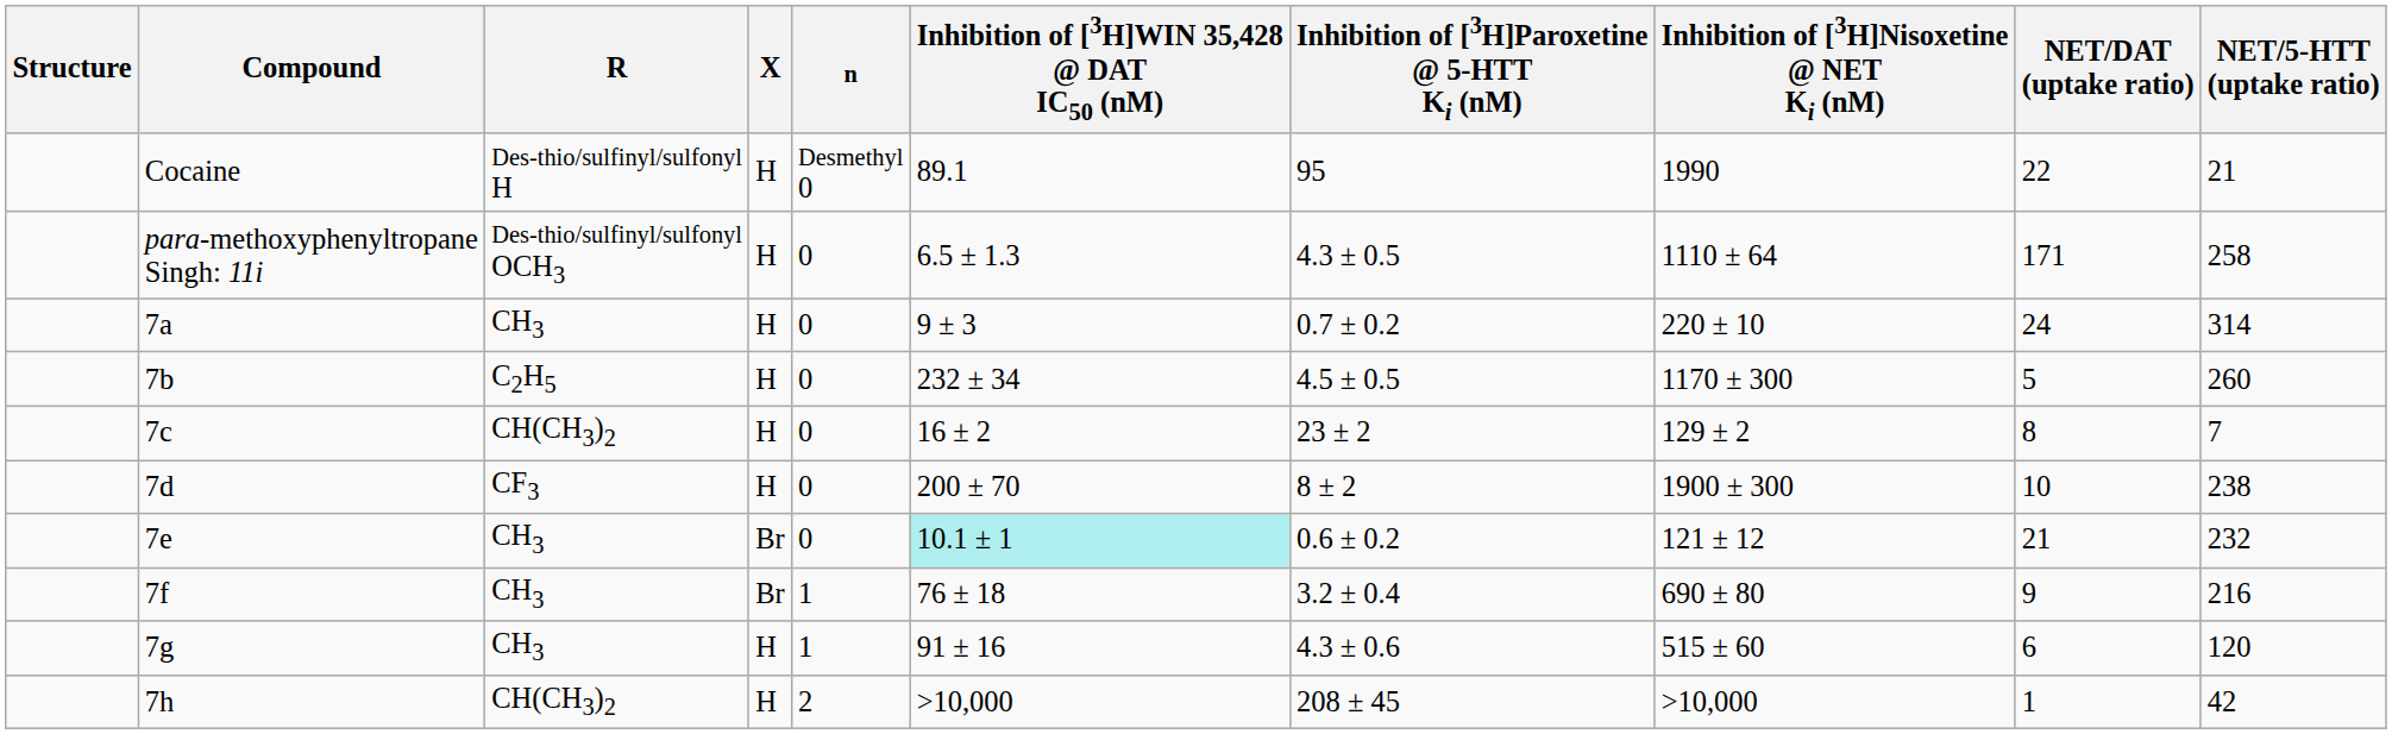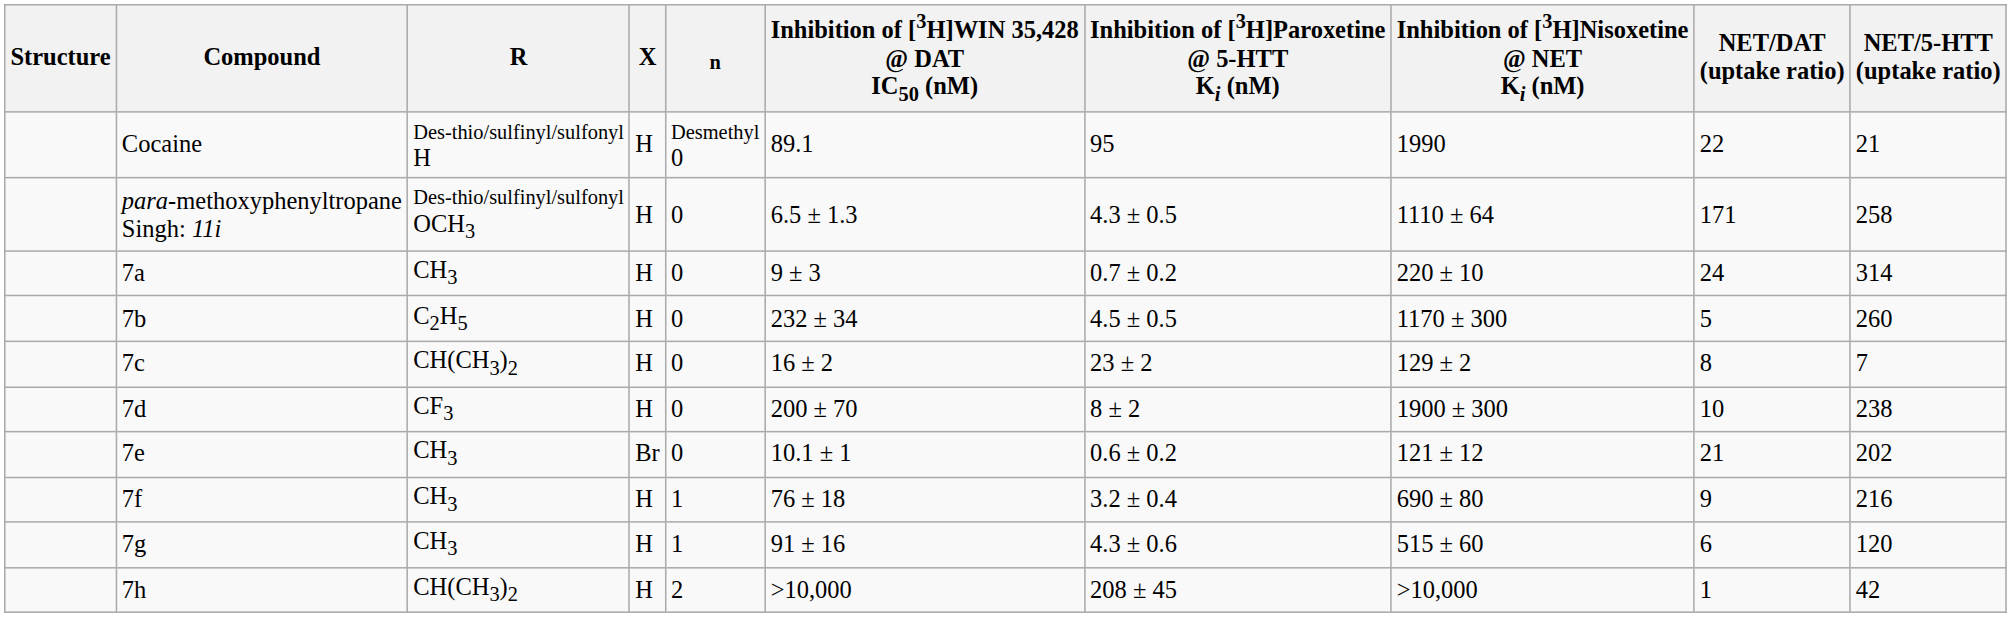7e | Inhibition of [3H]WIN 35,428 @ DAT IC50 (nM): paleturquoise background -> no background
7e | NET/5-HTT (uptake ratio): 232 -> 202
7f | X: Br -> H
